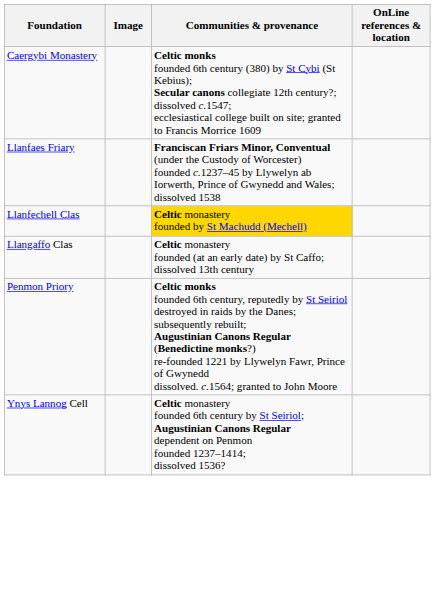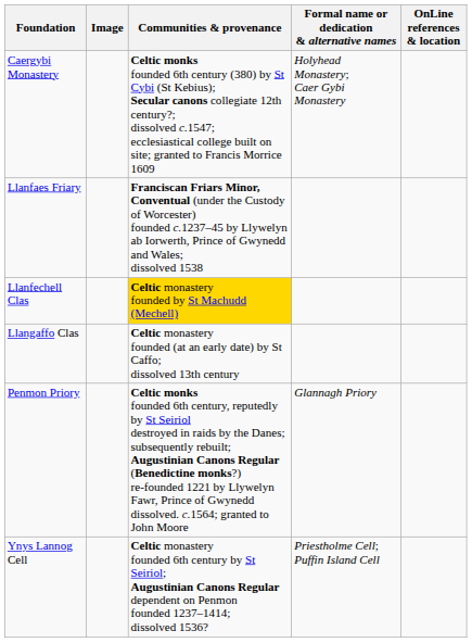+ column: Formal name or dedication & alternative names | Holyhead Monastery; Caer Gybi Monastery | Glannagh Priory | Priestholme Cell; Puffin Island Cell
